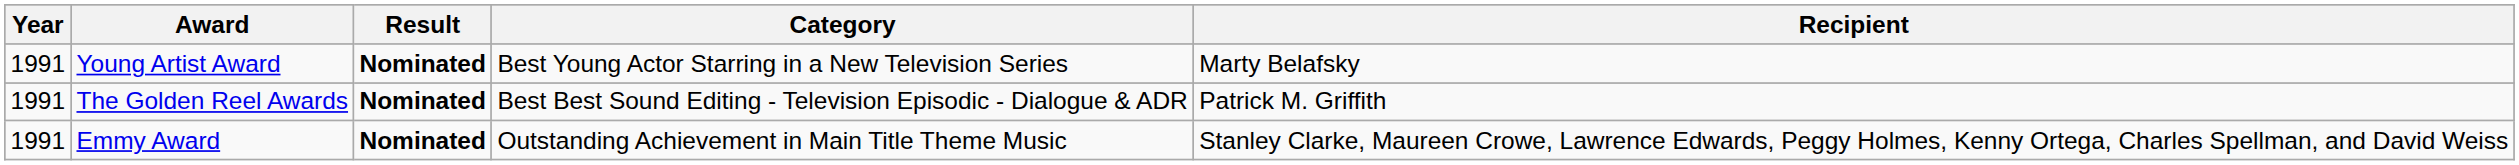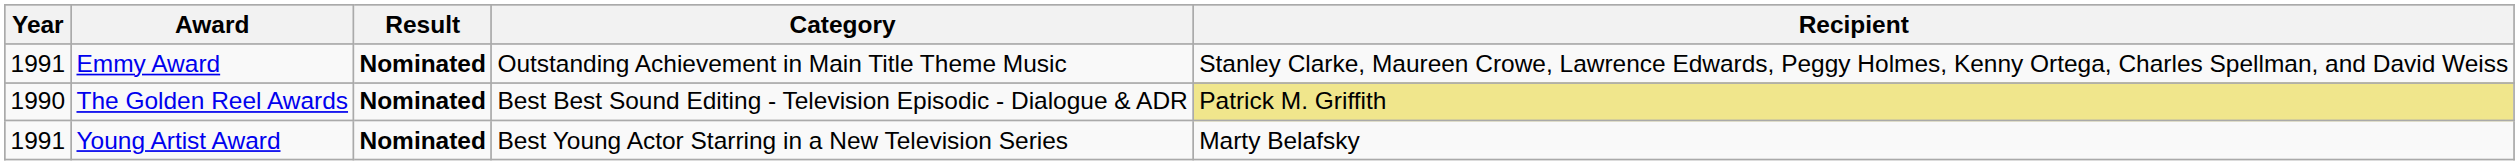rows swapped: Emmy Award <-> Young Artist Award
The Golden Reel Awards | Year: 1991 -> 1990
The Golden Reel Awards | Recipient: no background -> khaki background
